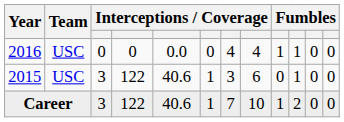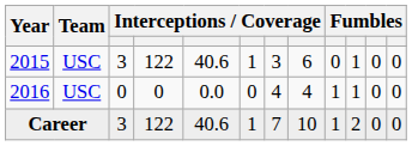rows swapped: 2015 <-> 2016
